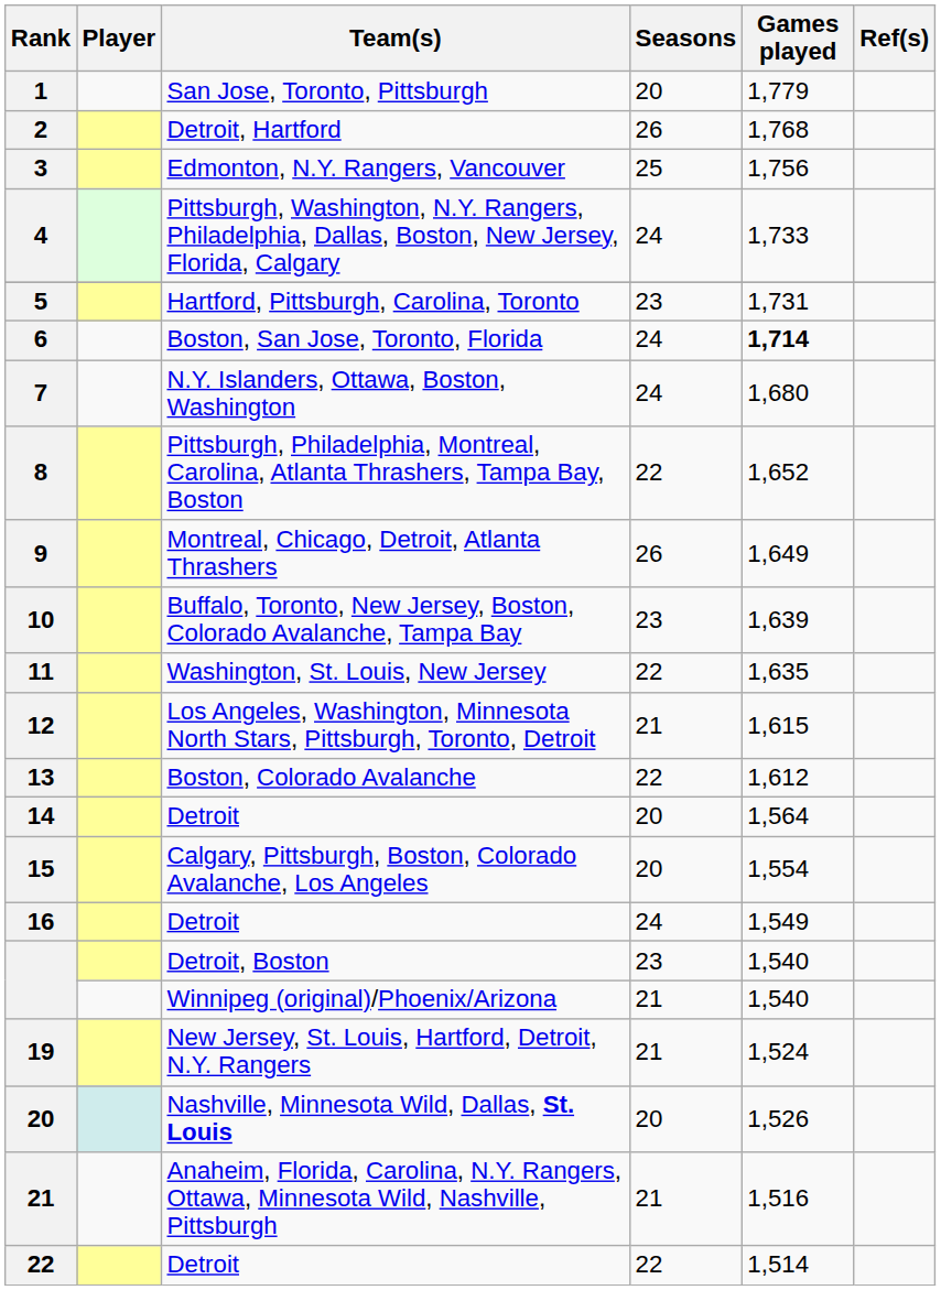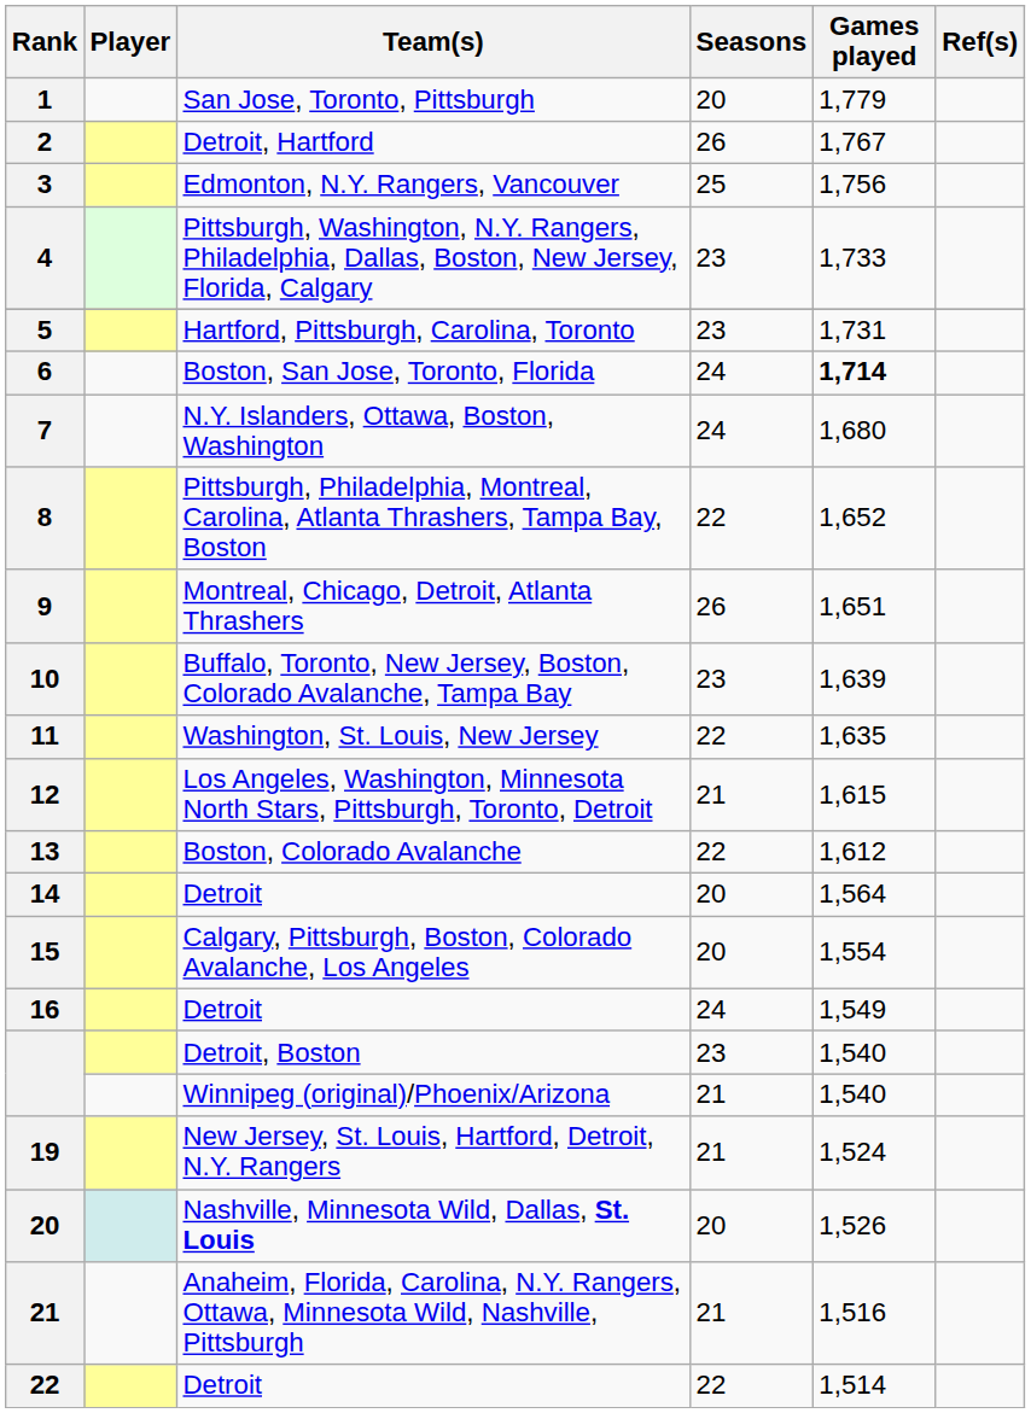2 | Games played: 1,768 -> 1,767
4 | Seasons: 24 -> 23
9 | Games played: 1,649 -> 1,651
